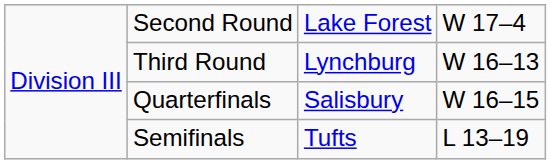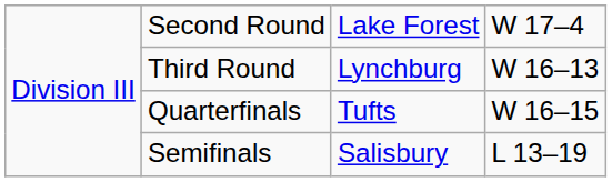Quarterfinals | column 3: Salisbury -> Tufts
Semifinals | column 3: Tufts -> Salisbury
